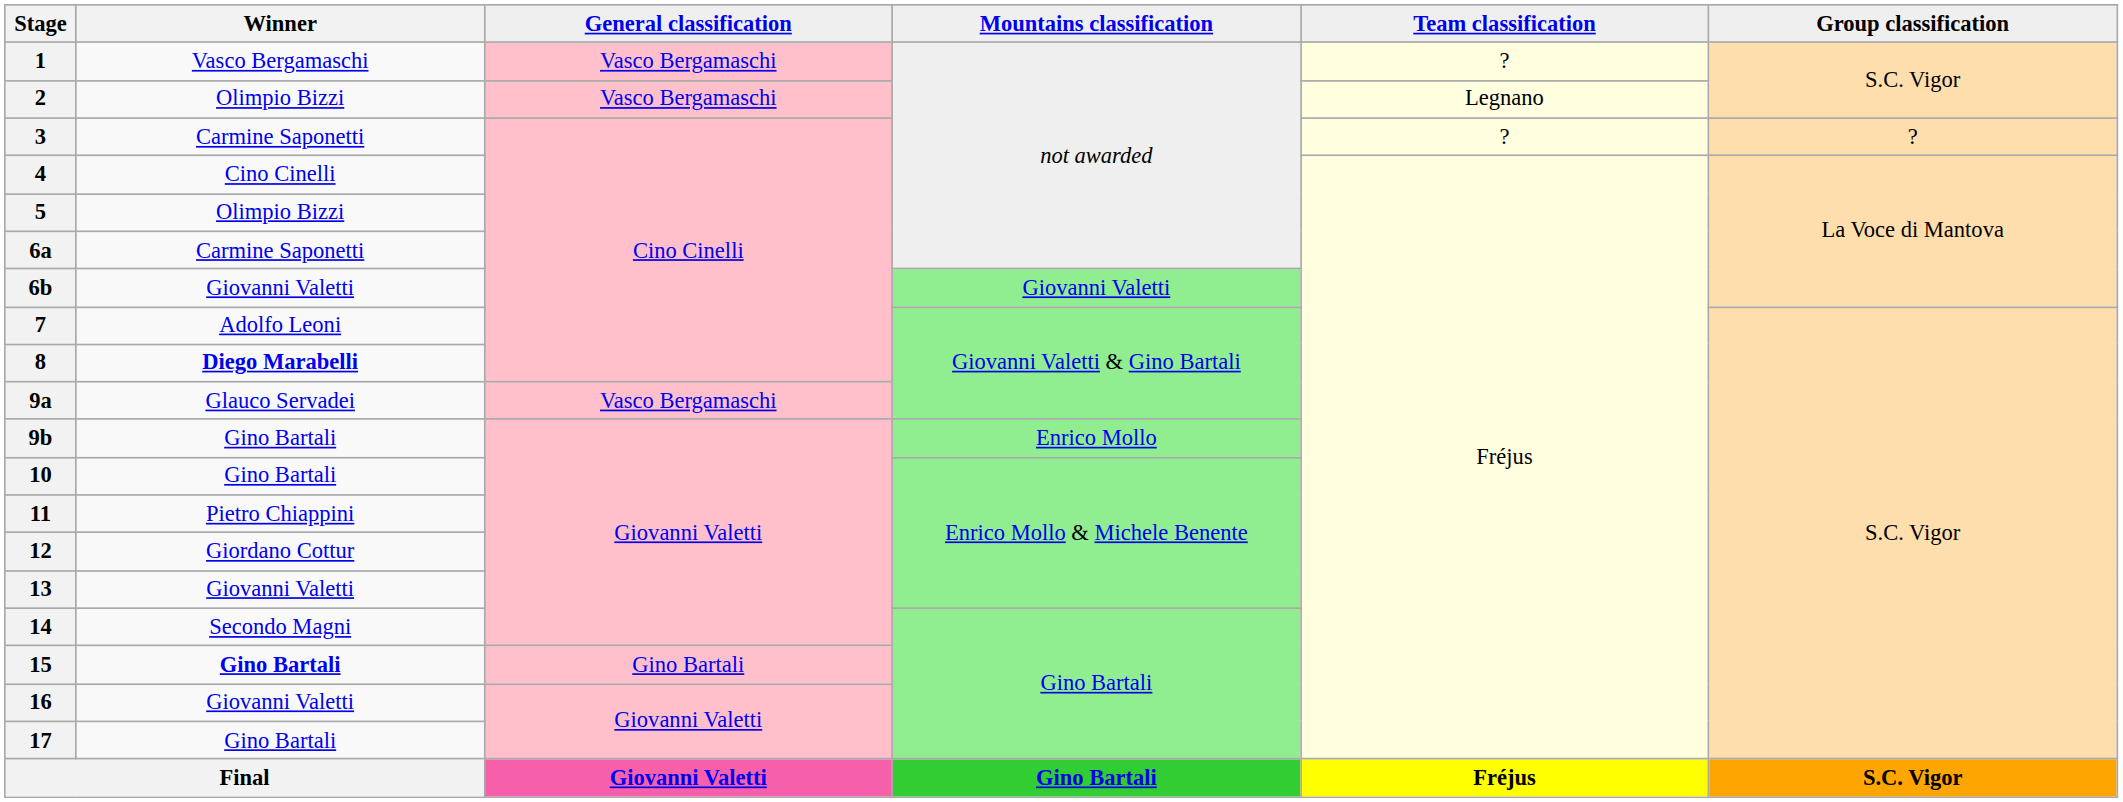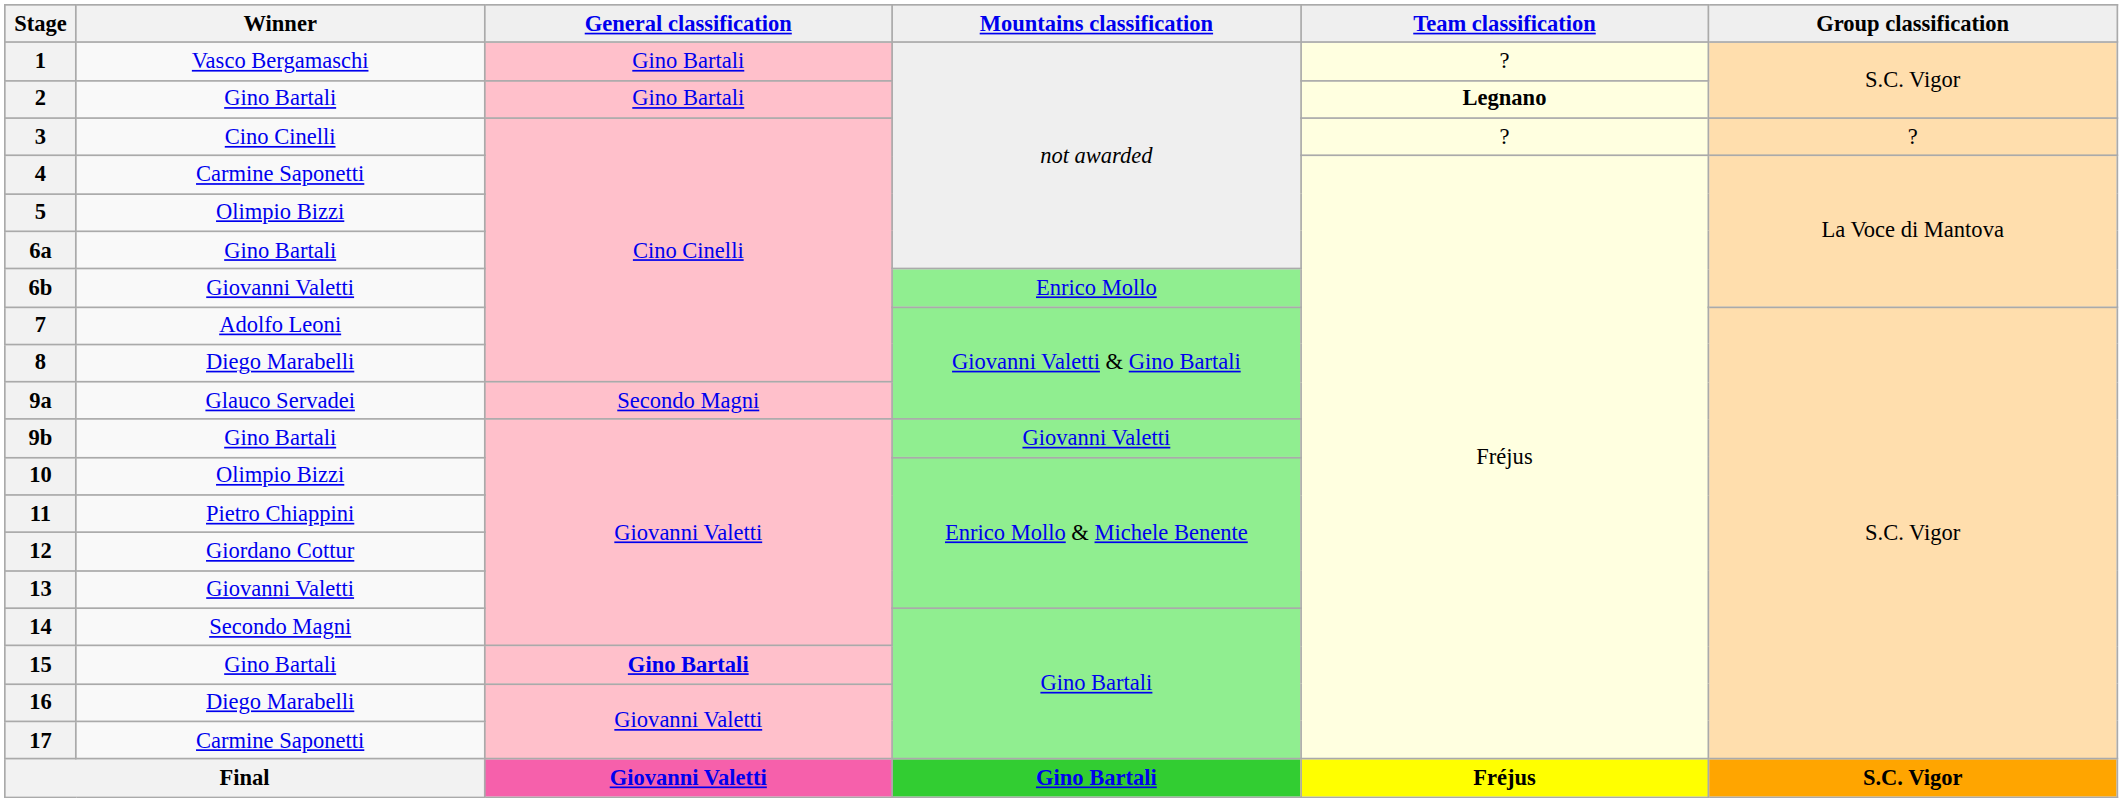1 | General classification: Vasco Bergamaschi -> Gino Bartali
2 | Winner: Olimpio Bizzi -> Gino Bartali
2 | General classification: Vasco Bergamaschi -> Gino Bartali
2 | Team classification: normal -> bold
3 | Winner: Carmine Saponetti -> Cino Cinelli
4 | Winner: Cino Cinelli -> Carmine Saponetti
6a | Winner: Carmine Saponetti -> Gino Bartali
6b | Mountains classification: Giovanni Valetti -> Enrico Mollo
8 | Winner: bold -> normal
9a | General classification: Vasco Bergamaschi -> Secondo Magni
9b | Mountains classification: Enrico Mollo -> Giovanni Valetti
10 | Winner: Gino Bartali -> Olimpio Bizzi
15 | Winner: bold -> normal
15 | General classification: normal -> bold
16 | Winner: Giovanni Valetti -> Diego Marabelli
17 | Winner: Gino Bartali -> Carmine Saponetti
